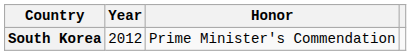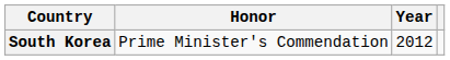columns swapped: Year <-> Honor
